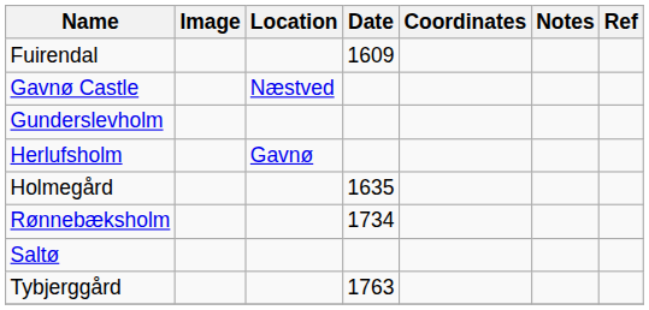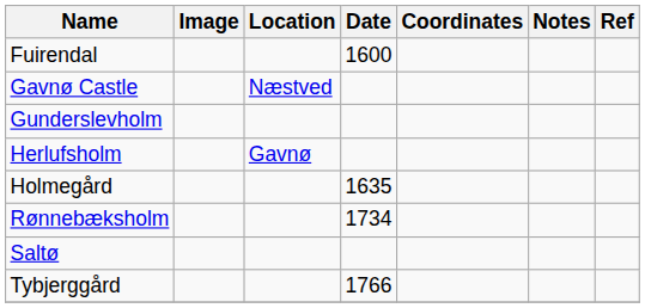Fuirendal | Date: 1609 -> 1600
Tybjerggård | Date: 1763 -> 1766
